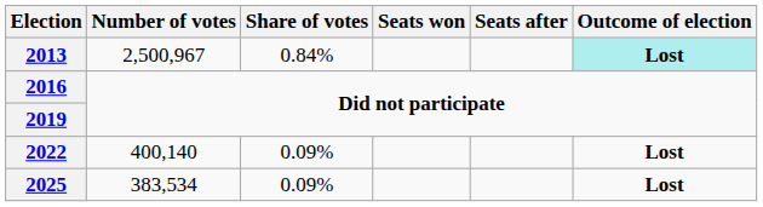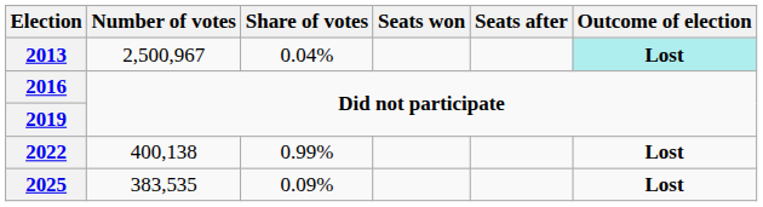2013 | Share of votes: 0.84% -> 0.04%
2022 | Number of votes: 400,140 -> 400,138
2022 | Share of votes: 0.09% -> 0.99%
2025 | Number of votes: 383,534 -> 383,535
